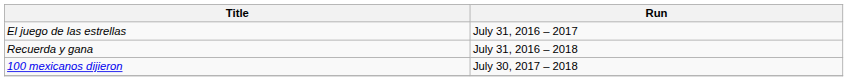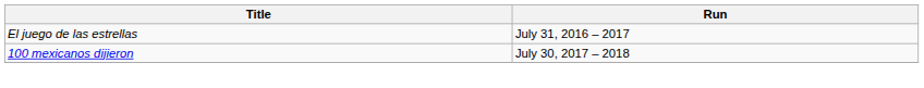- row: Recuerda y gana | July 31, 2016 – 2018
